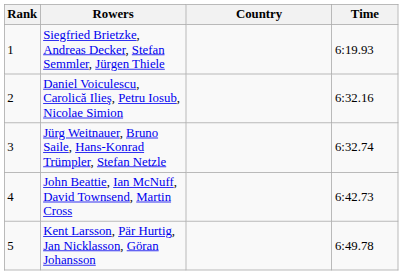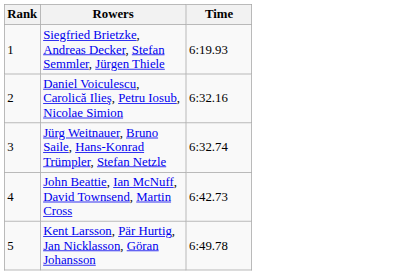- column: Country
